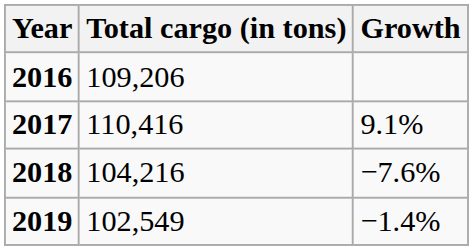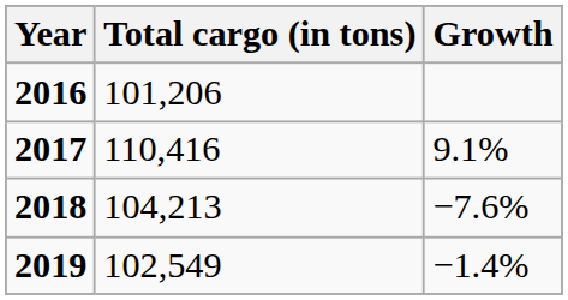2016 | Total cargo (in tons): 109,206 -> 101,206
2018 | Total cargo (in tons): 104,216 -> 104,213
